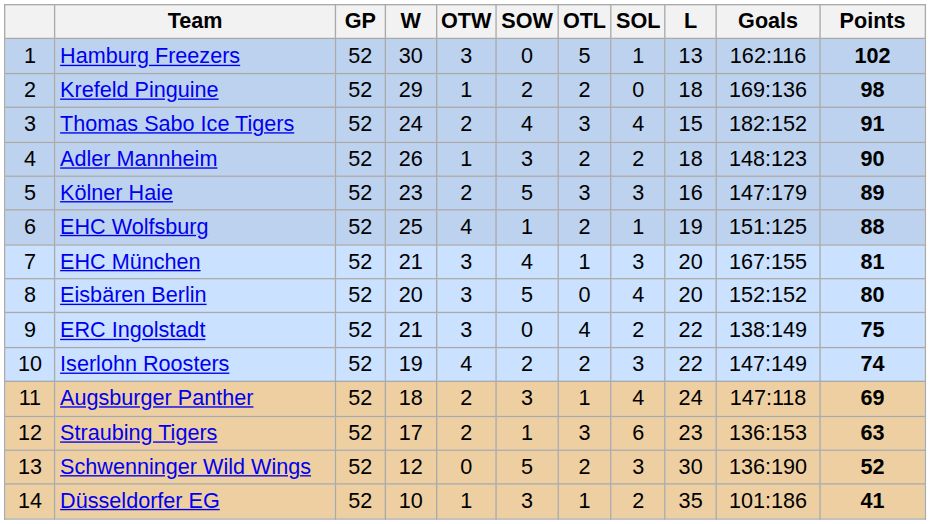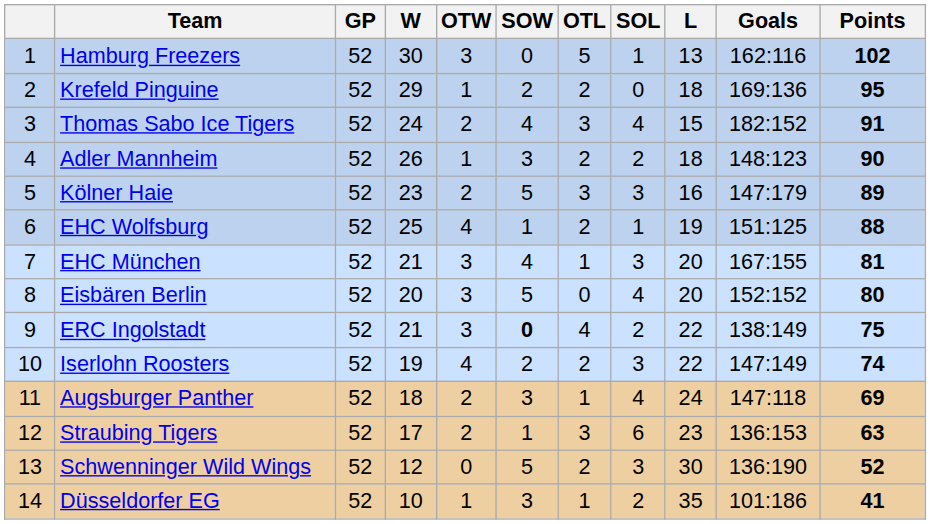Krefeld Pinguine | Points: 98 -> 95
ERC Ingolstadt | SOW: normal -> bold
